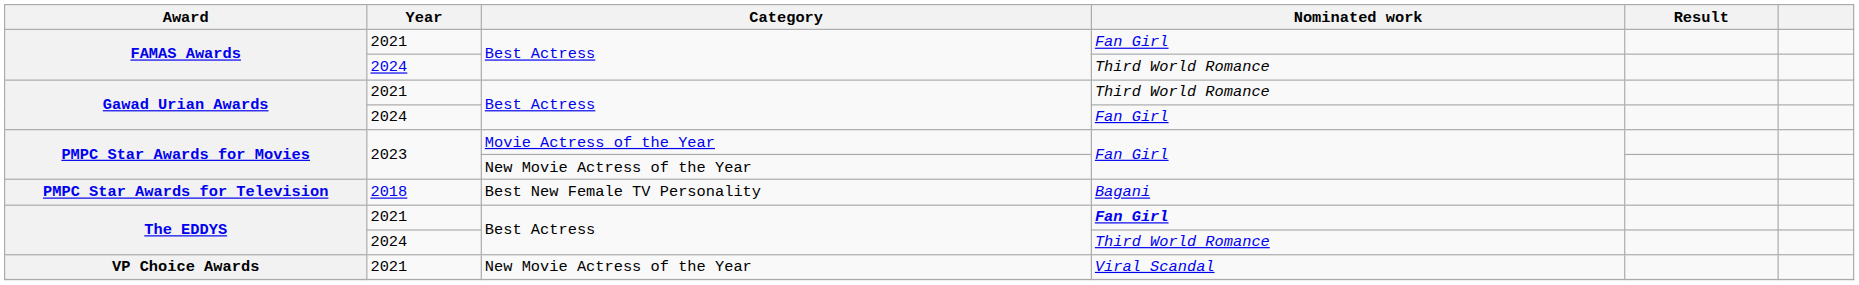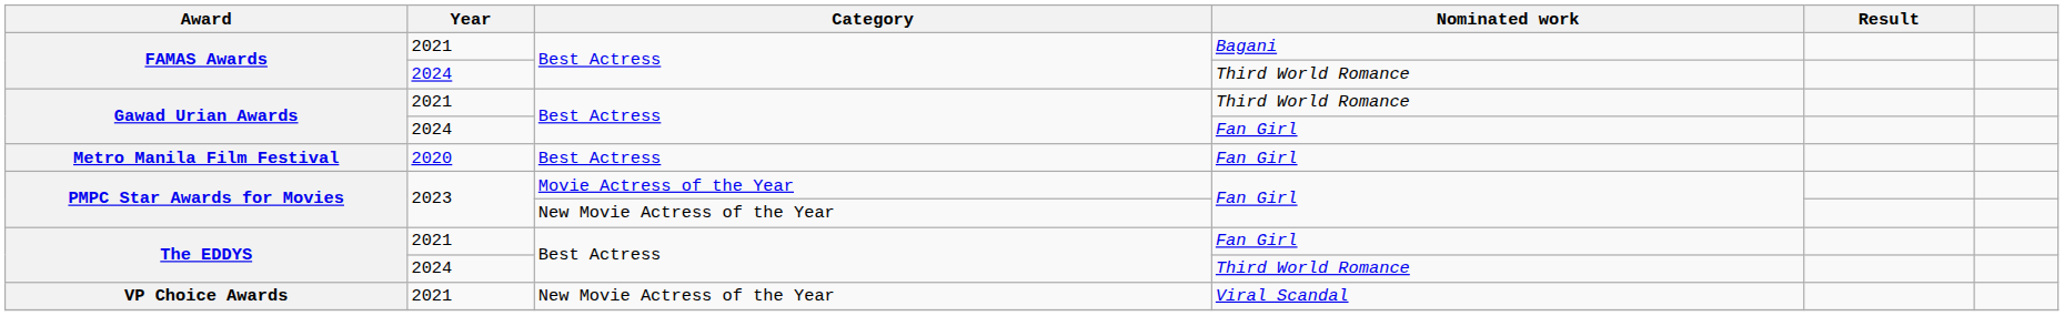FAMAS Awards / 2021 | Nominated work: Fan Girl -> Bagani
+ row: Metro Manila Film Festival | 2020 | Best Actress | Fan Girl
- row: PMPC Star Awards for Television | 2018 | Best New Female TV Personality | Bagani
The EDDYS / 2021 | Nominated work: bold -> normal
